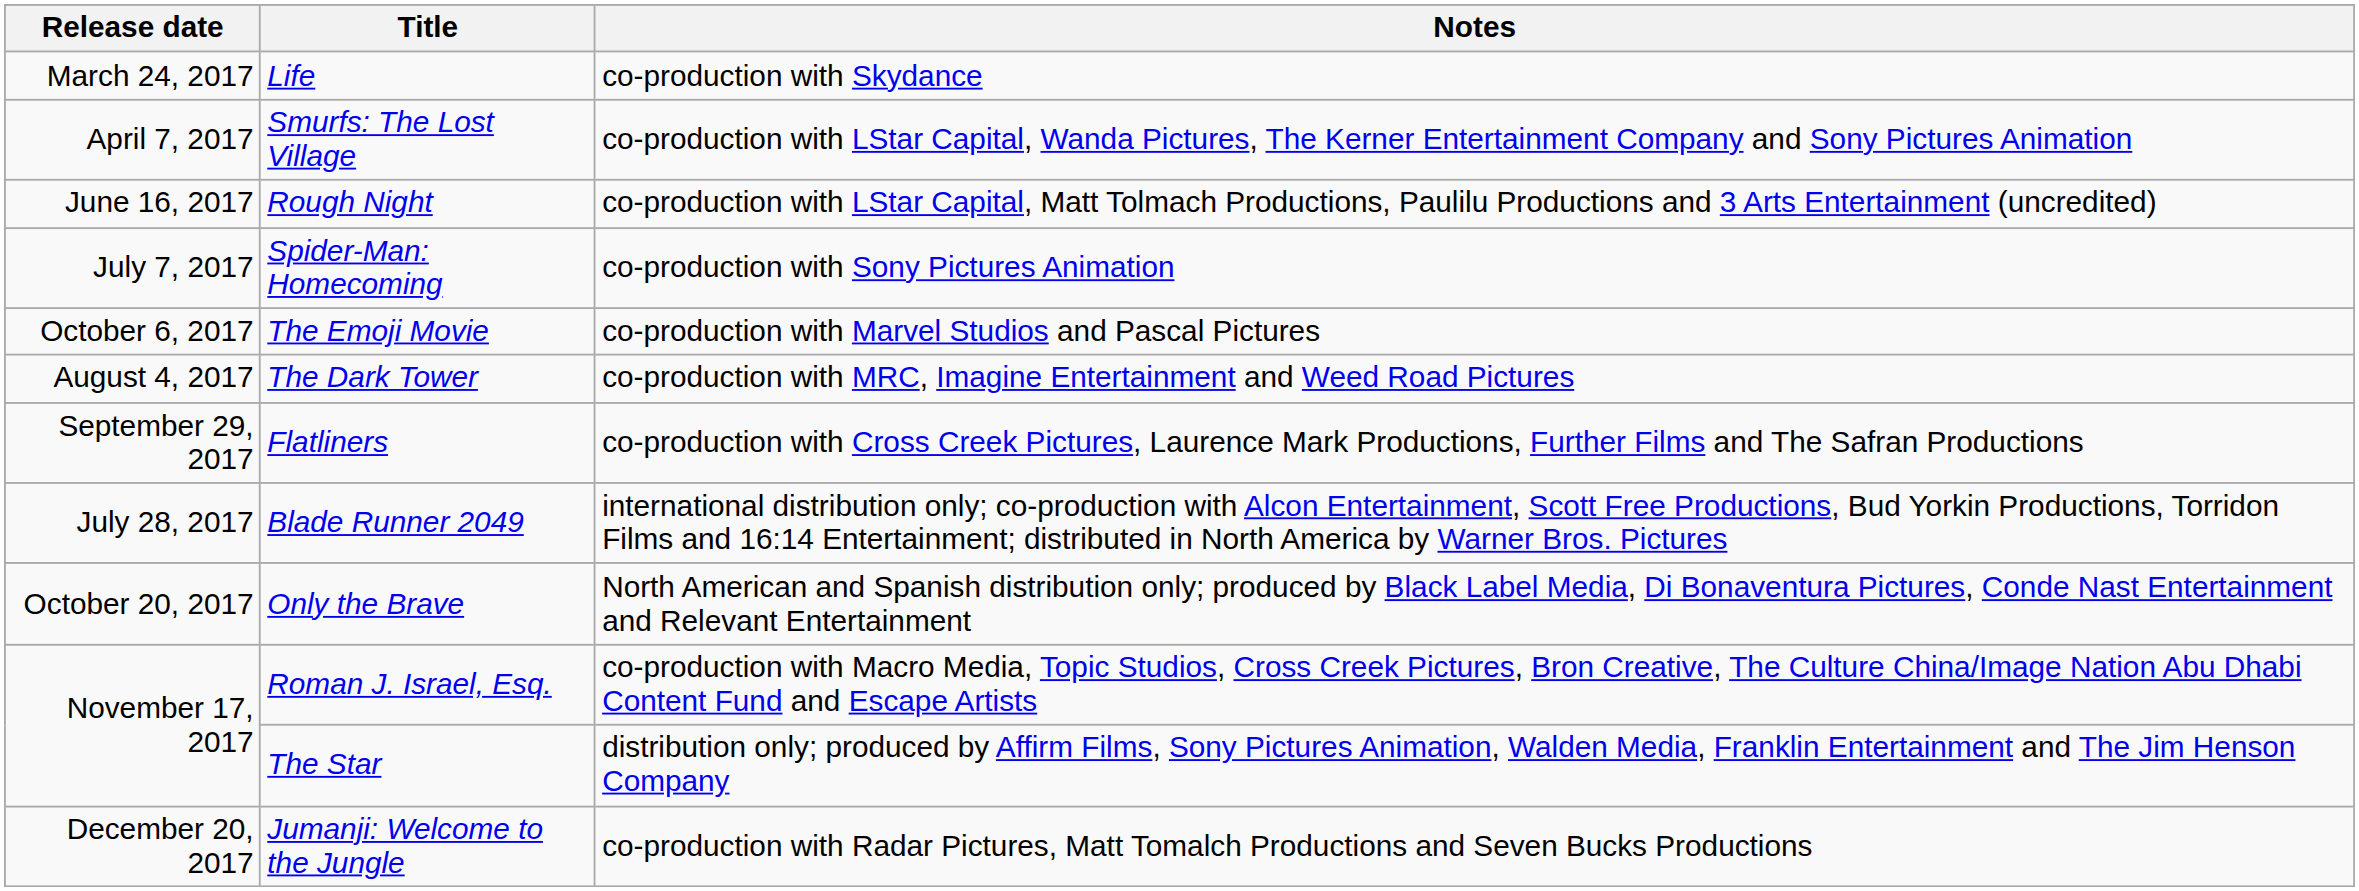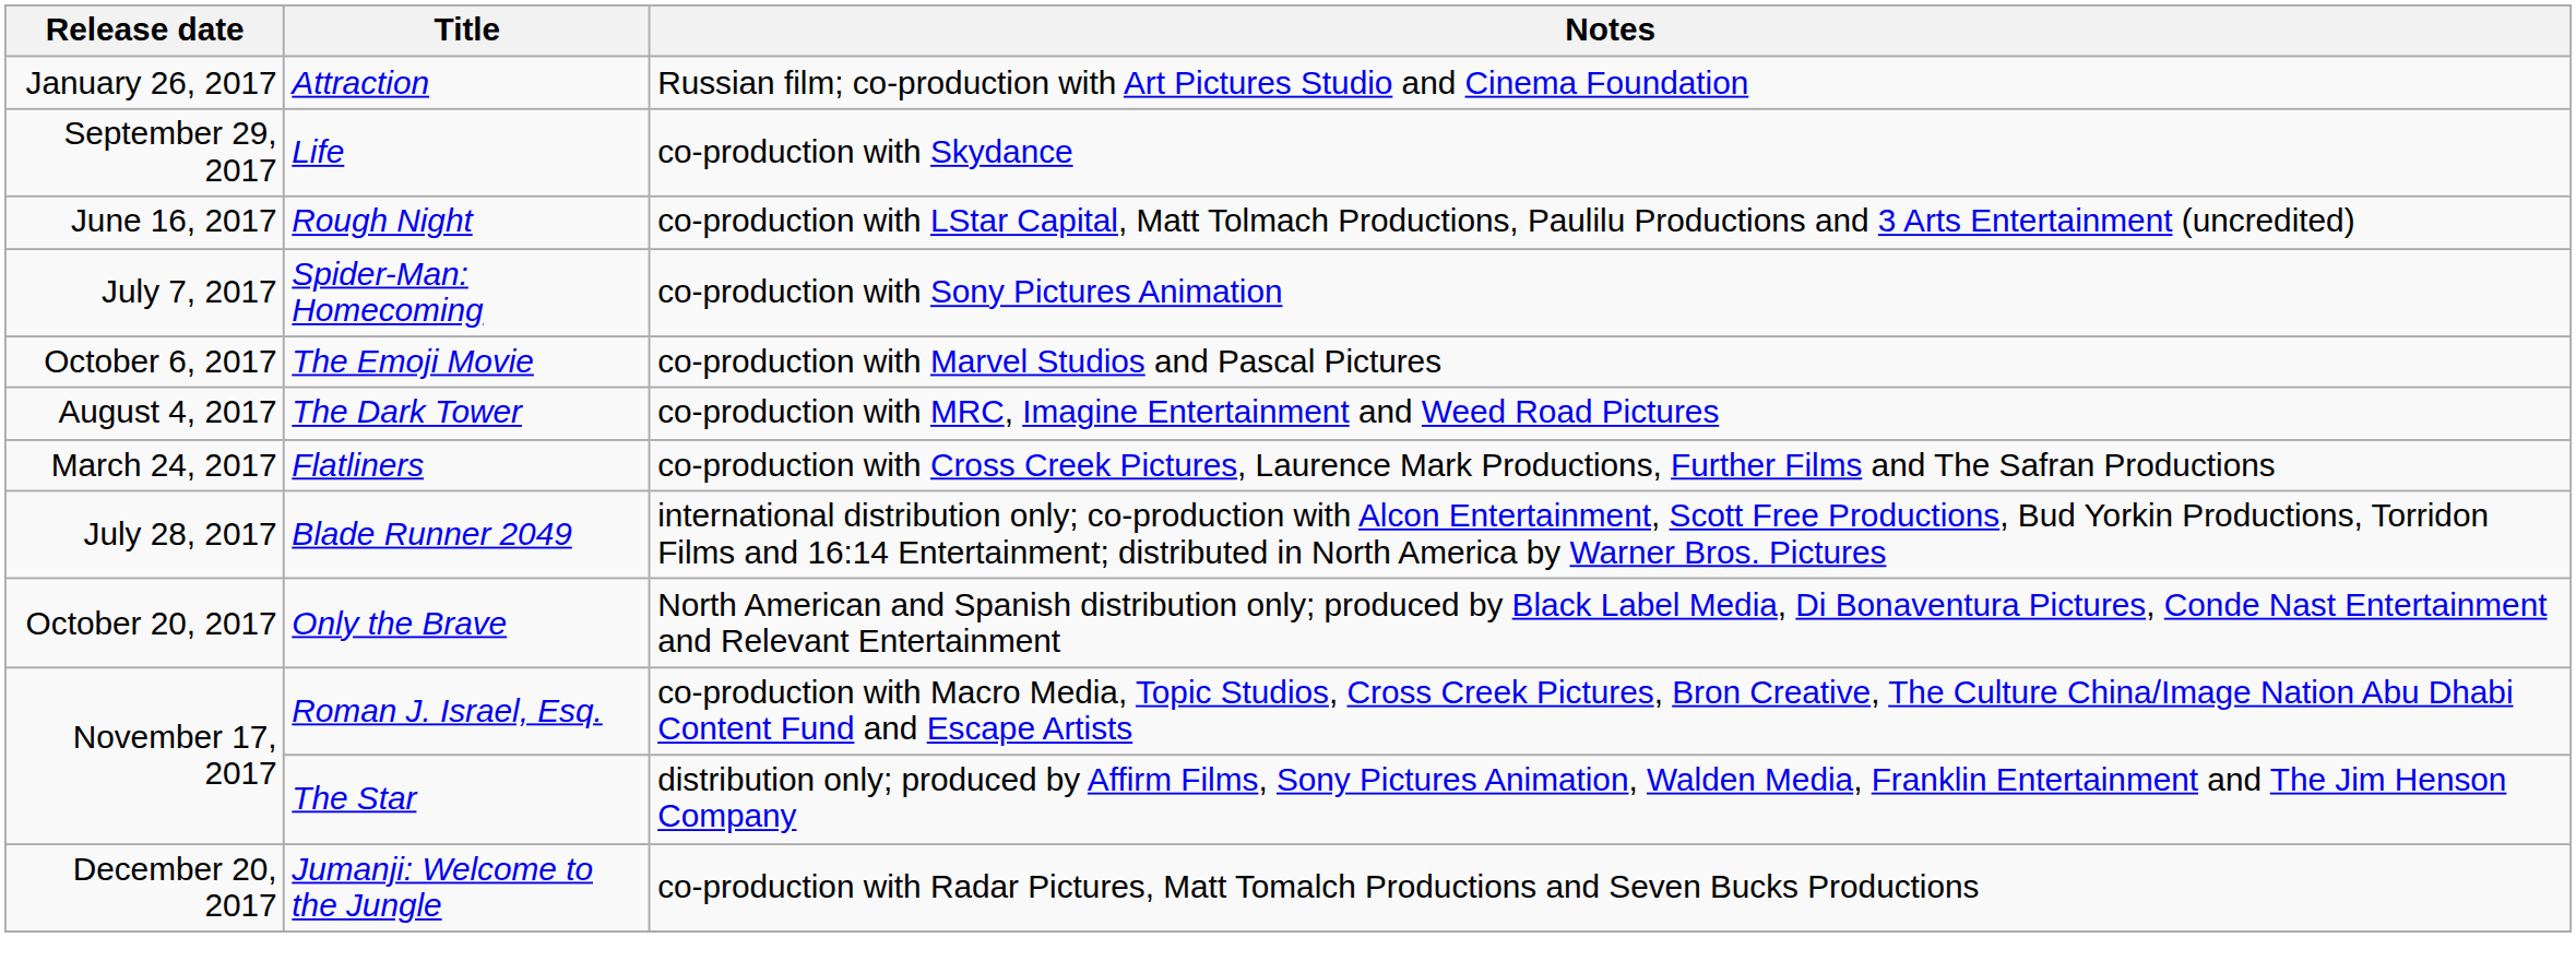+ row: January 26, 2017 | Attraction | Russian film; co-production with Art Pictures Studio and Cinema Foundation
Life | Release date: March 24, 2017 -> September 29, 2017
- row: April 7, 2017 | Smurfs: The Lost Village | co-production with LStar Capital, Wanda Pictures, The Kerner Entertainment Company and Sony Pictures Animation
Flatliners | Release date: September 29, 2017 -> March 24, 2017
